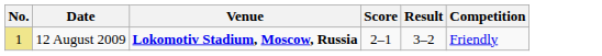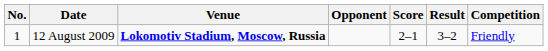+ column: Opponent
12 August 2009 | No.: khaki background -> no background
